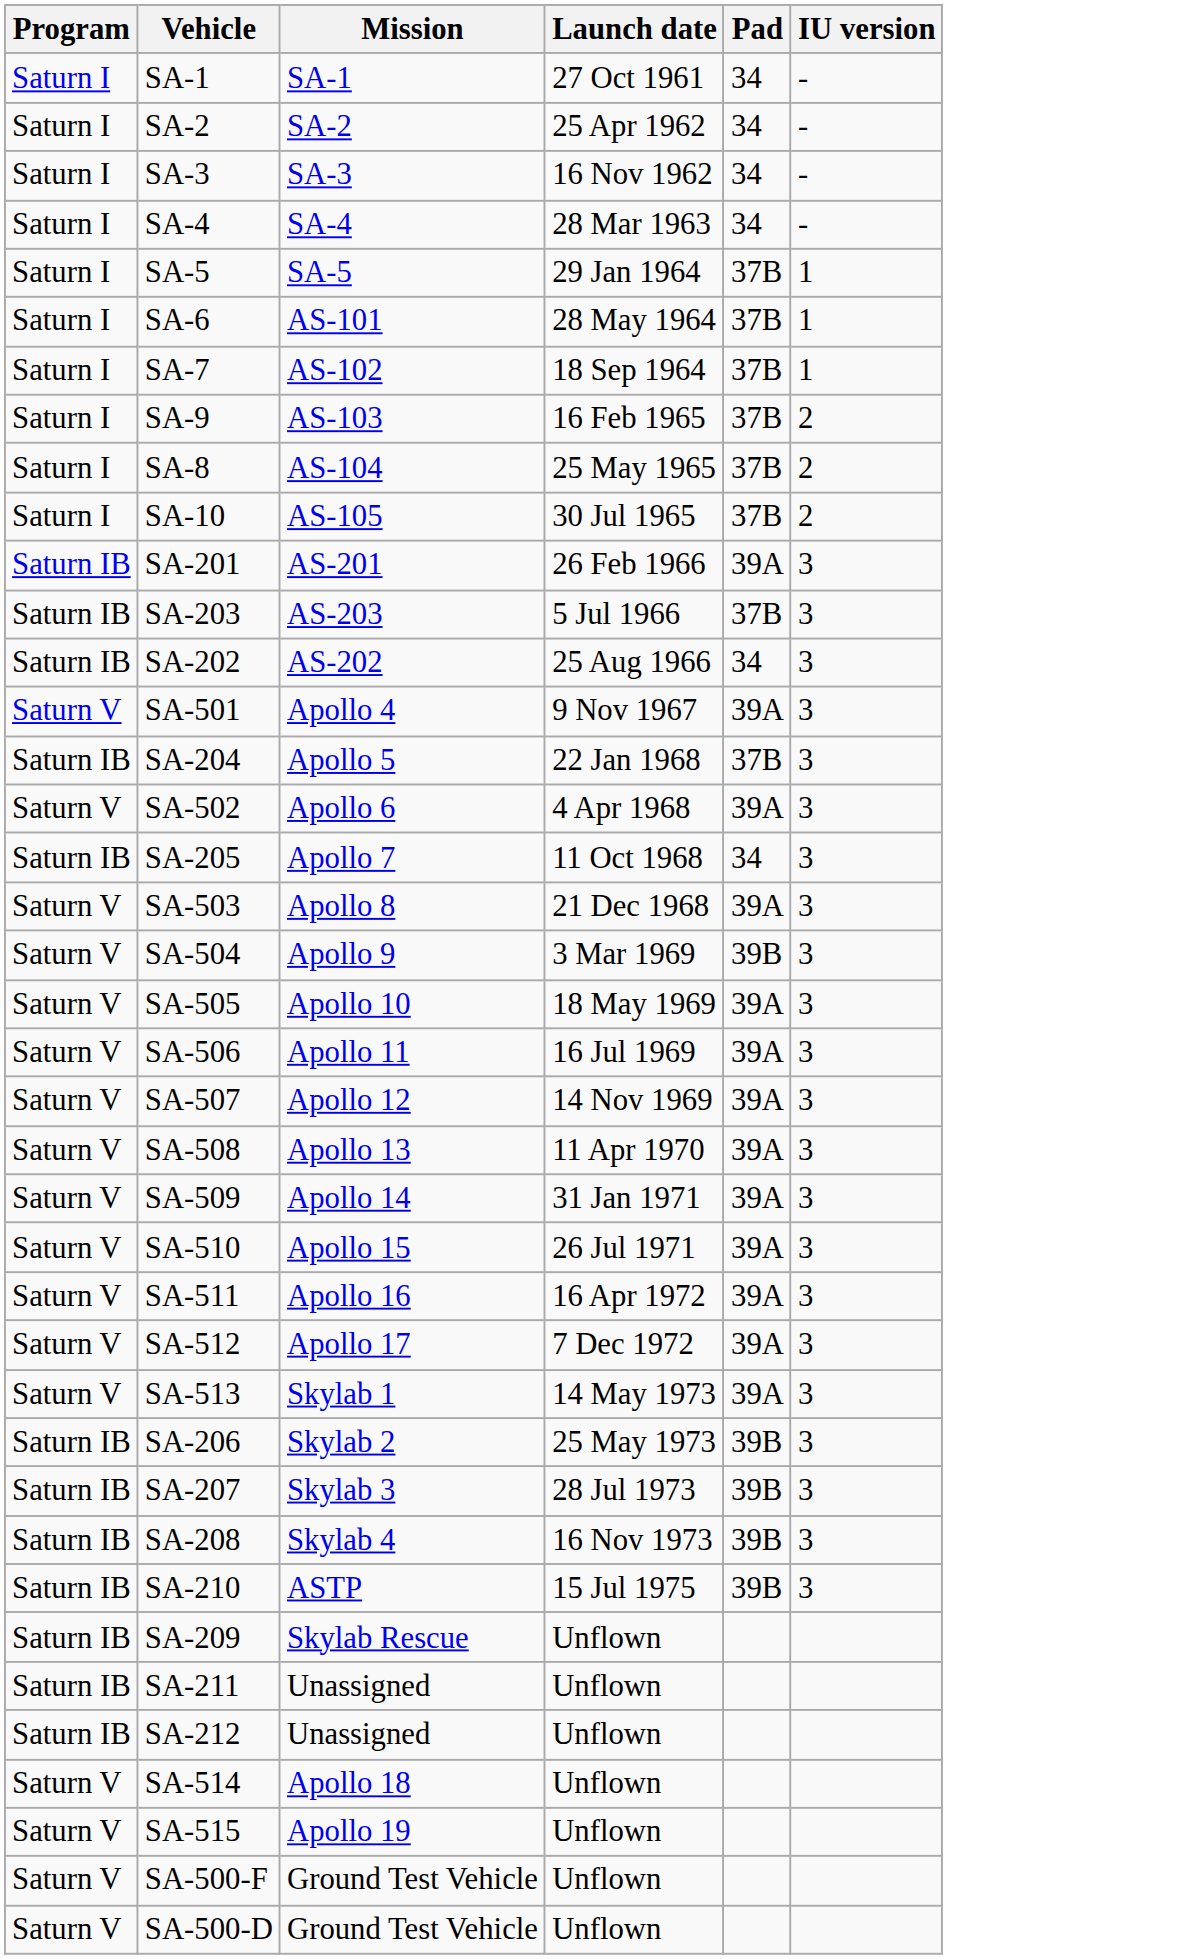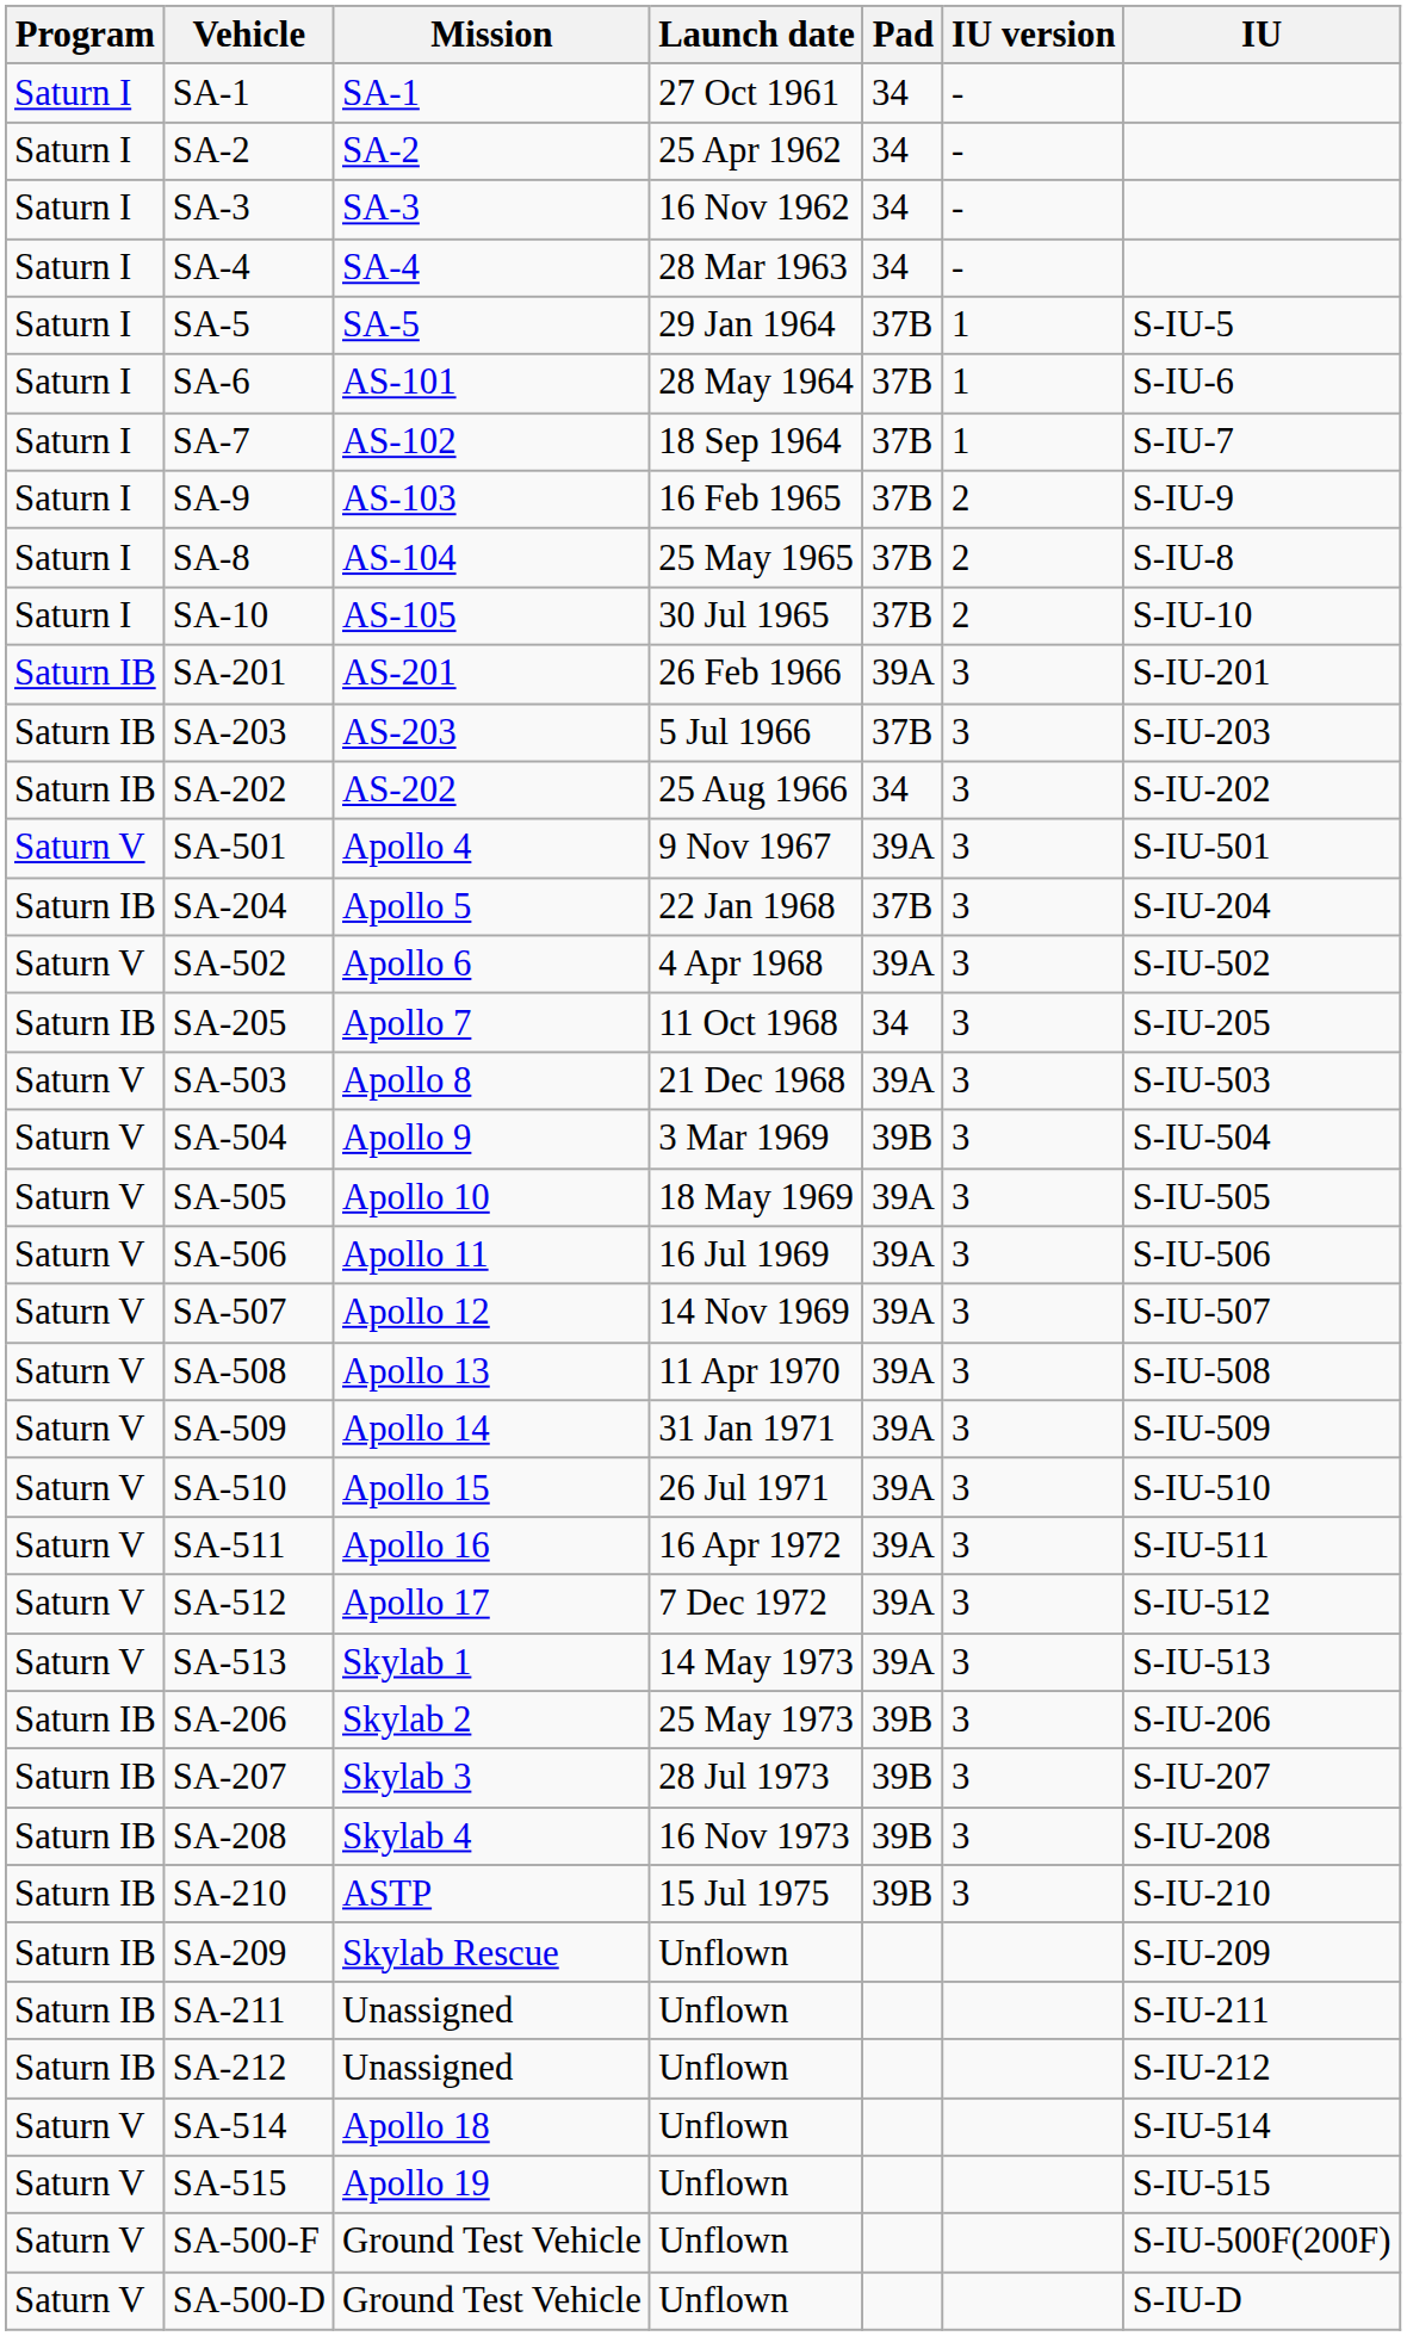+ column: IU | S-IU-5 | S-IU-6 | S-IU-7 | S-IU-9 | S-IU-8 | S-IU-10 | S-IU-201 | S-IU-203 | S-IU-202 | S-IU-501 | S-IU-204 | S-IU-502 | S-IU-205 | S-IU-503 | S-IU-504 | S-IU-505 | S-IU-506 | S-IU-507 | S-IU-508 | S-IU-509 | S-IU-510 | S-IU-511 | S-IU-512 | S-IU-513 | S-IU-206 | S-IU-207 | S-IU-208 | S-IU-210 | S-IU-209 | S-IU-211 | S-IU-212 | S-IU-514 | S-IU-515 | S-IU-500F(200F) | S-IU-D
